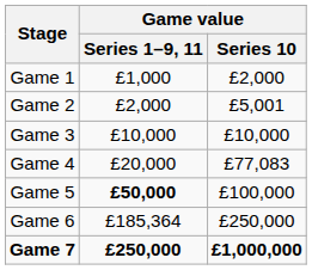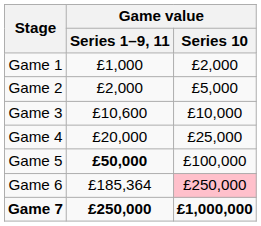Game 2 | Game value / Series 10: £5,001 -> £5,000
Game 3 | Game value / Series 1–9, 11: £10,000 -> £10,600
Game 4 | Game value / Series 10: £77,083 -> £25,000
Game 6 | Game value / Series 10: no background -> pink background
